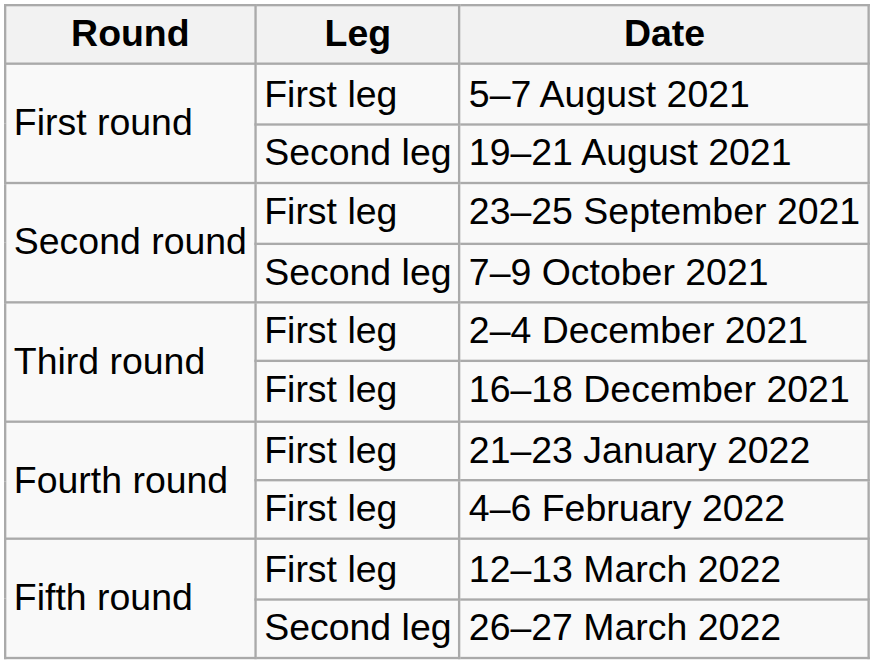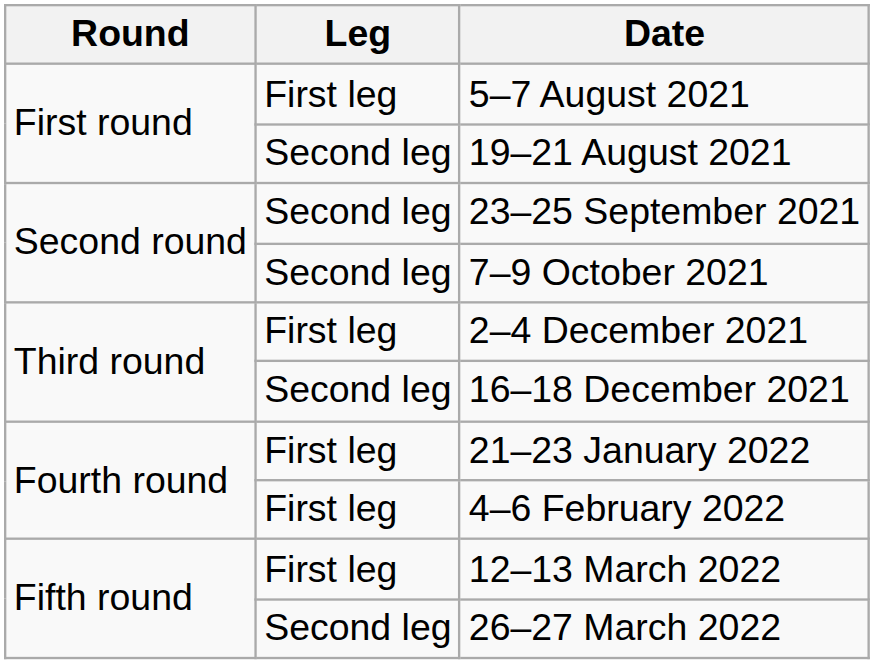23–25 September 2021 | Leg: First leg -> Second leg
16–18 December 2021 | Leg: First leg -> Second leg
